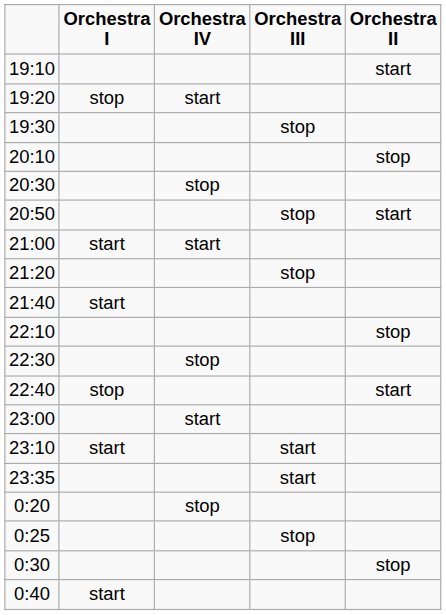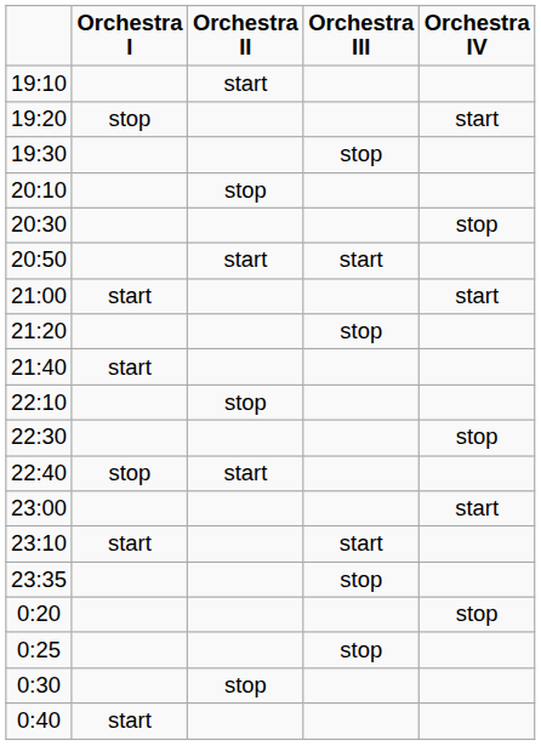columns swapped: Orchestra II <-> Orchestra IV
20:50 | Orchestra III: stop -> start
23:35 | Orchestra III: start -> stop
